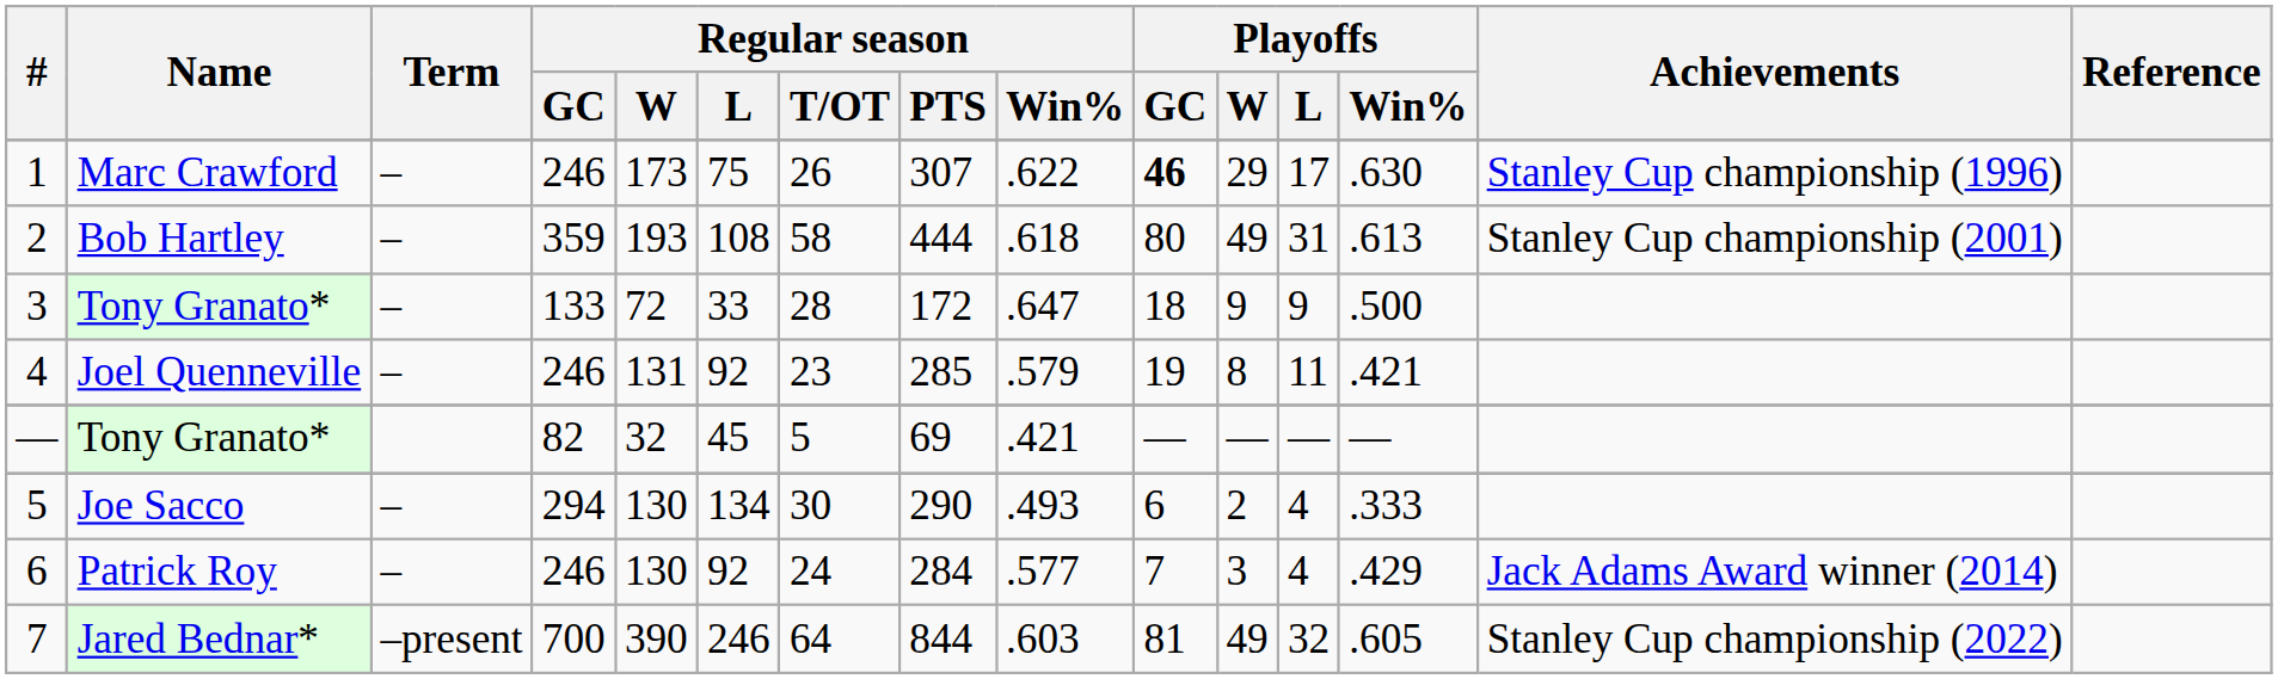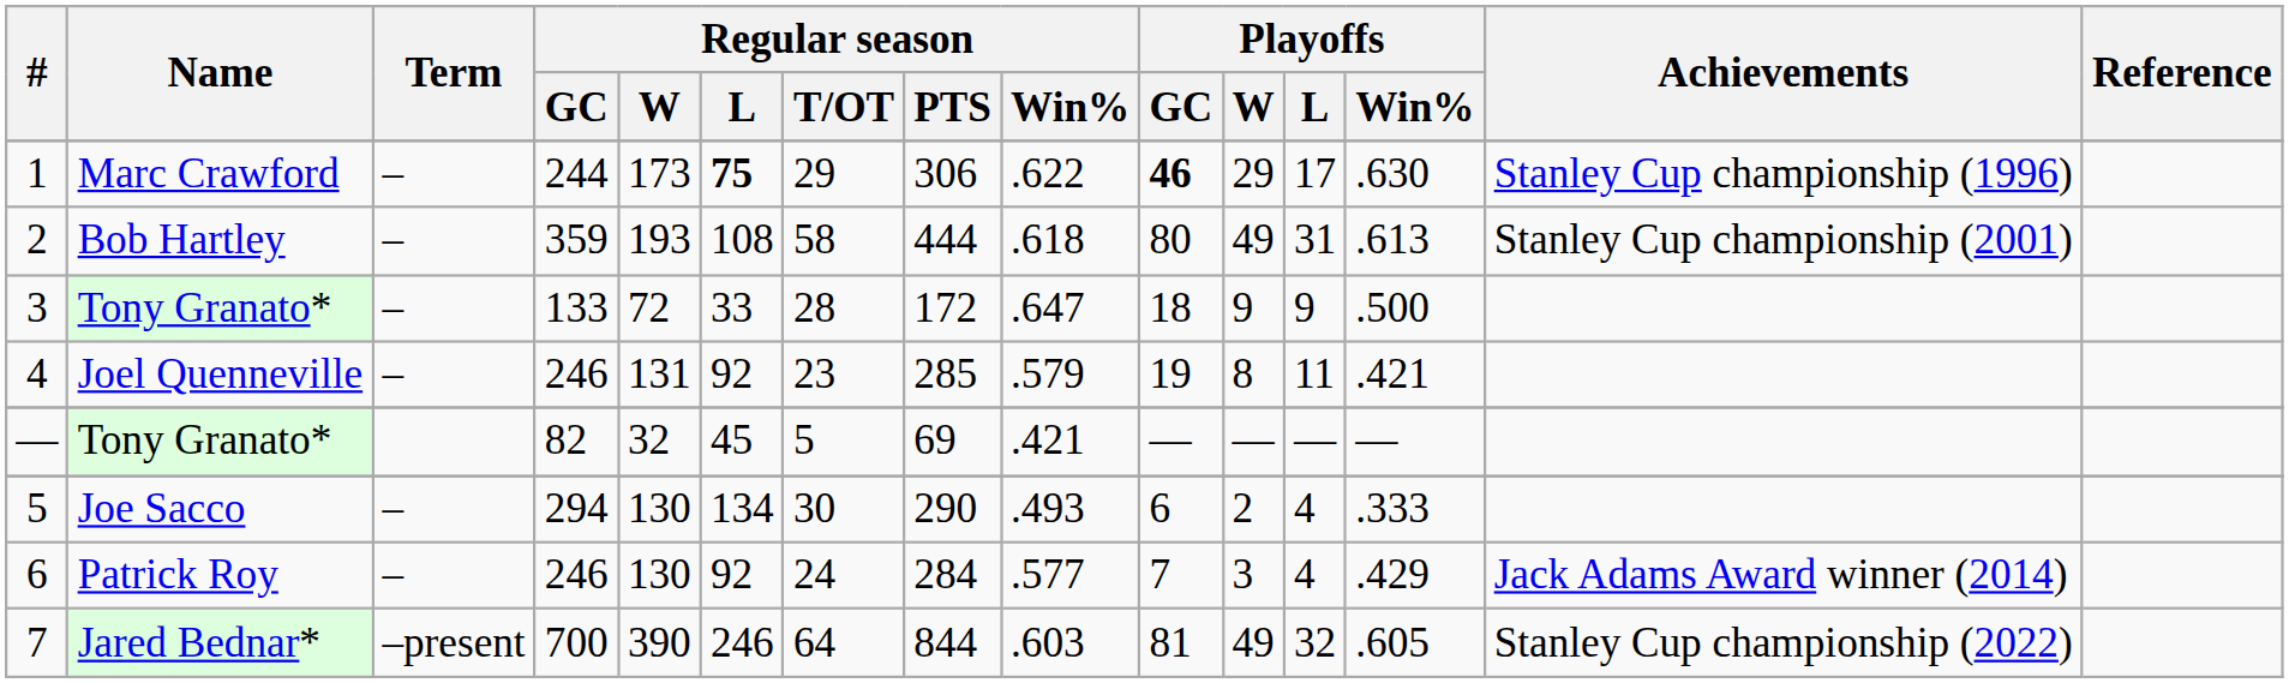1 | Regular season / GC: 246 -> 244
1 | Regular season / L: normal -> bold
1 | Regular season / T/OT: 26 -> 29
1 | Regular season / PTS: 307 -> 306
